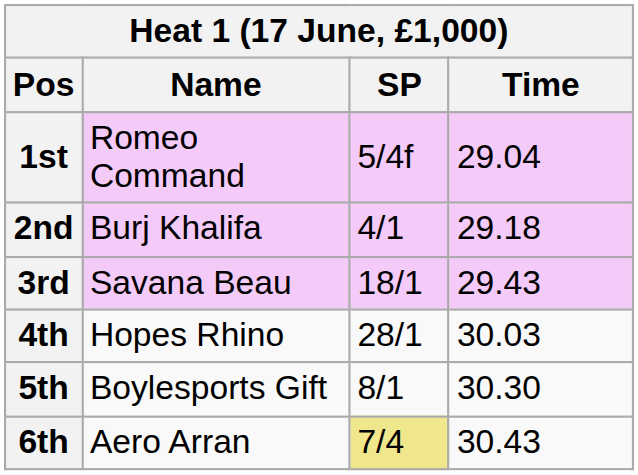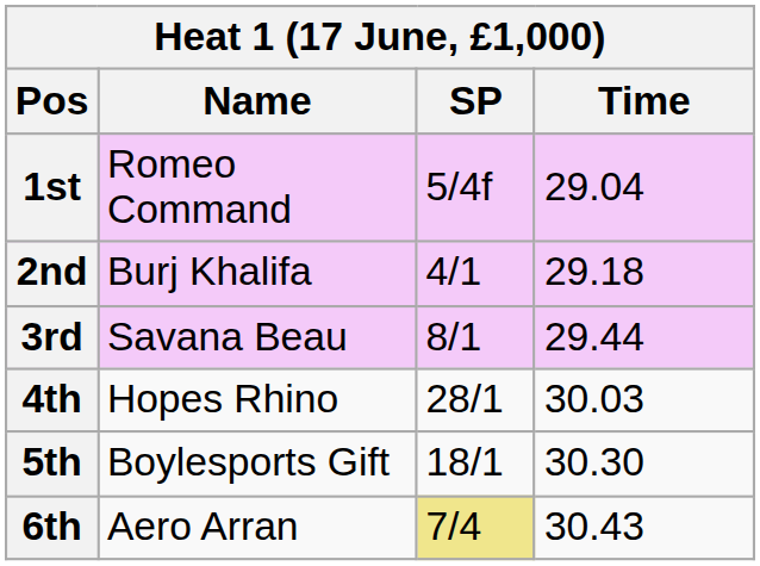3rd | SP: 18/1 -> 8/1
3rd | Time: 29.43 -> 29.44
5th | SP: 8/1 -> 18/1
